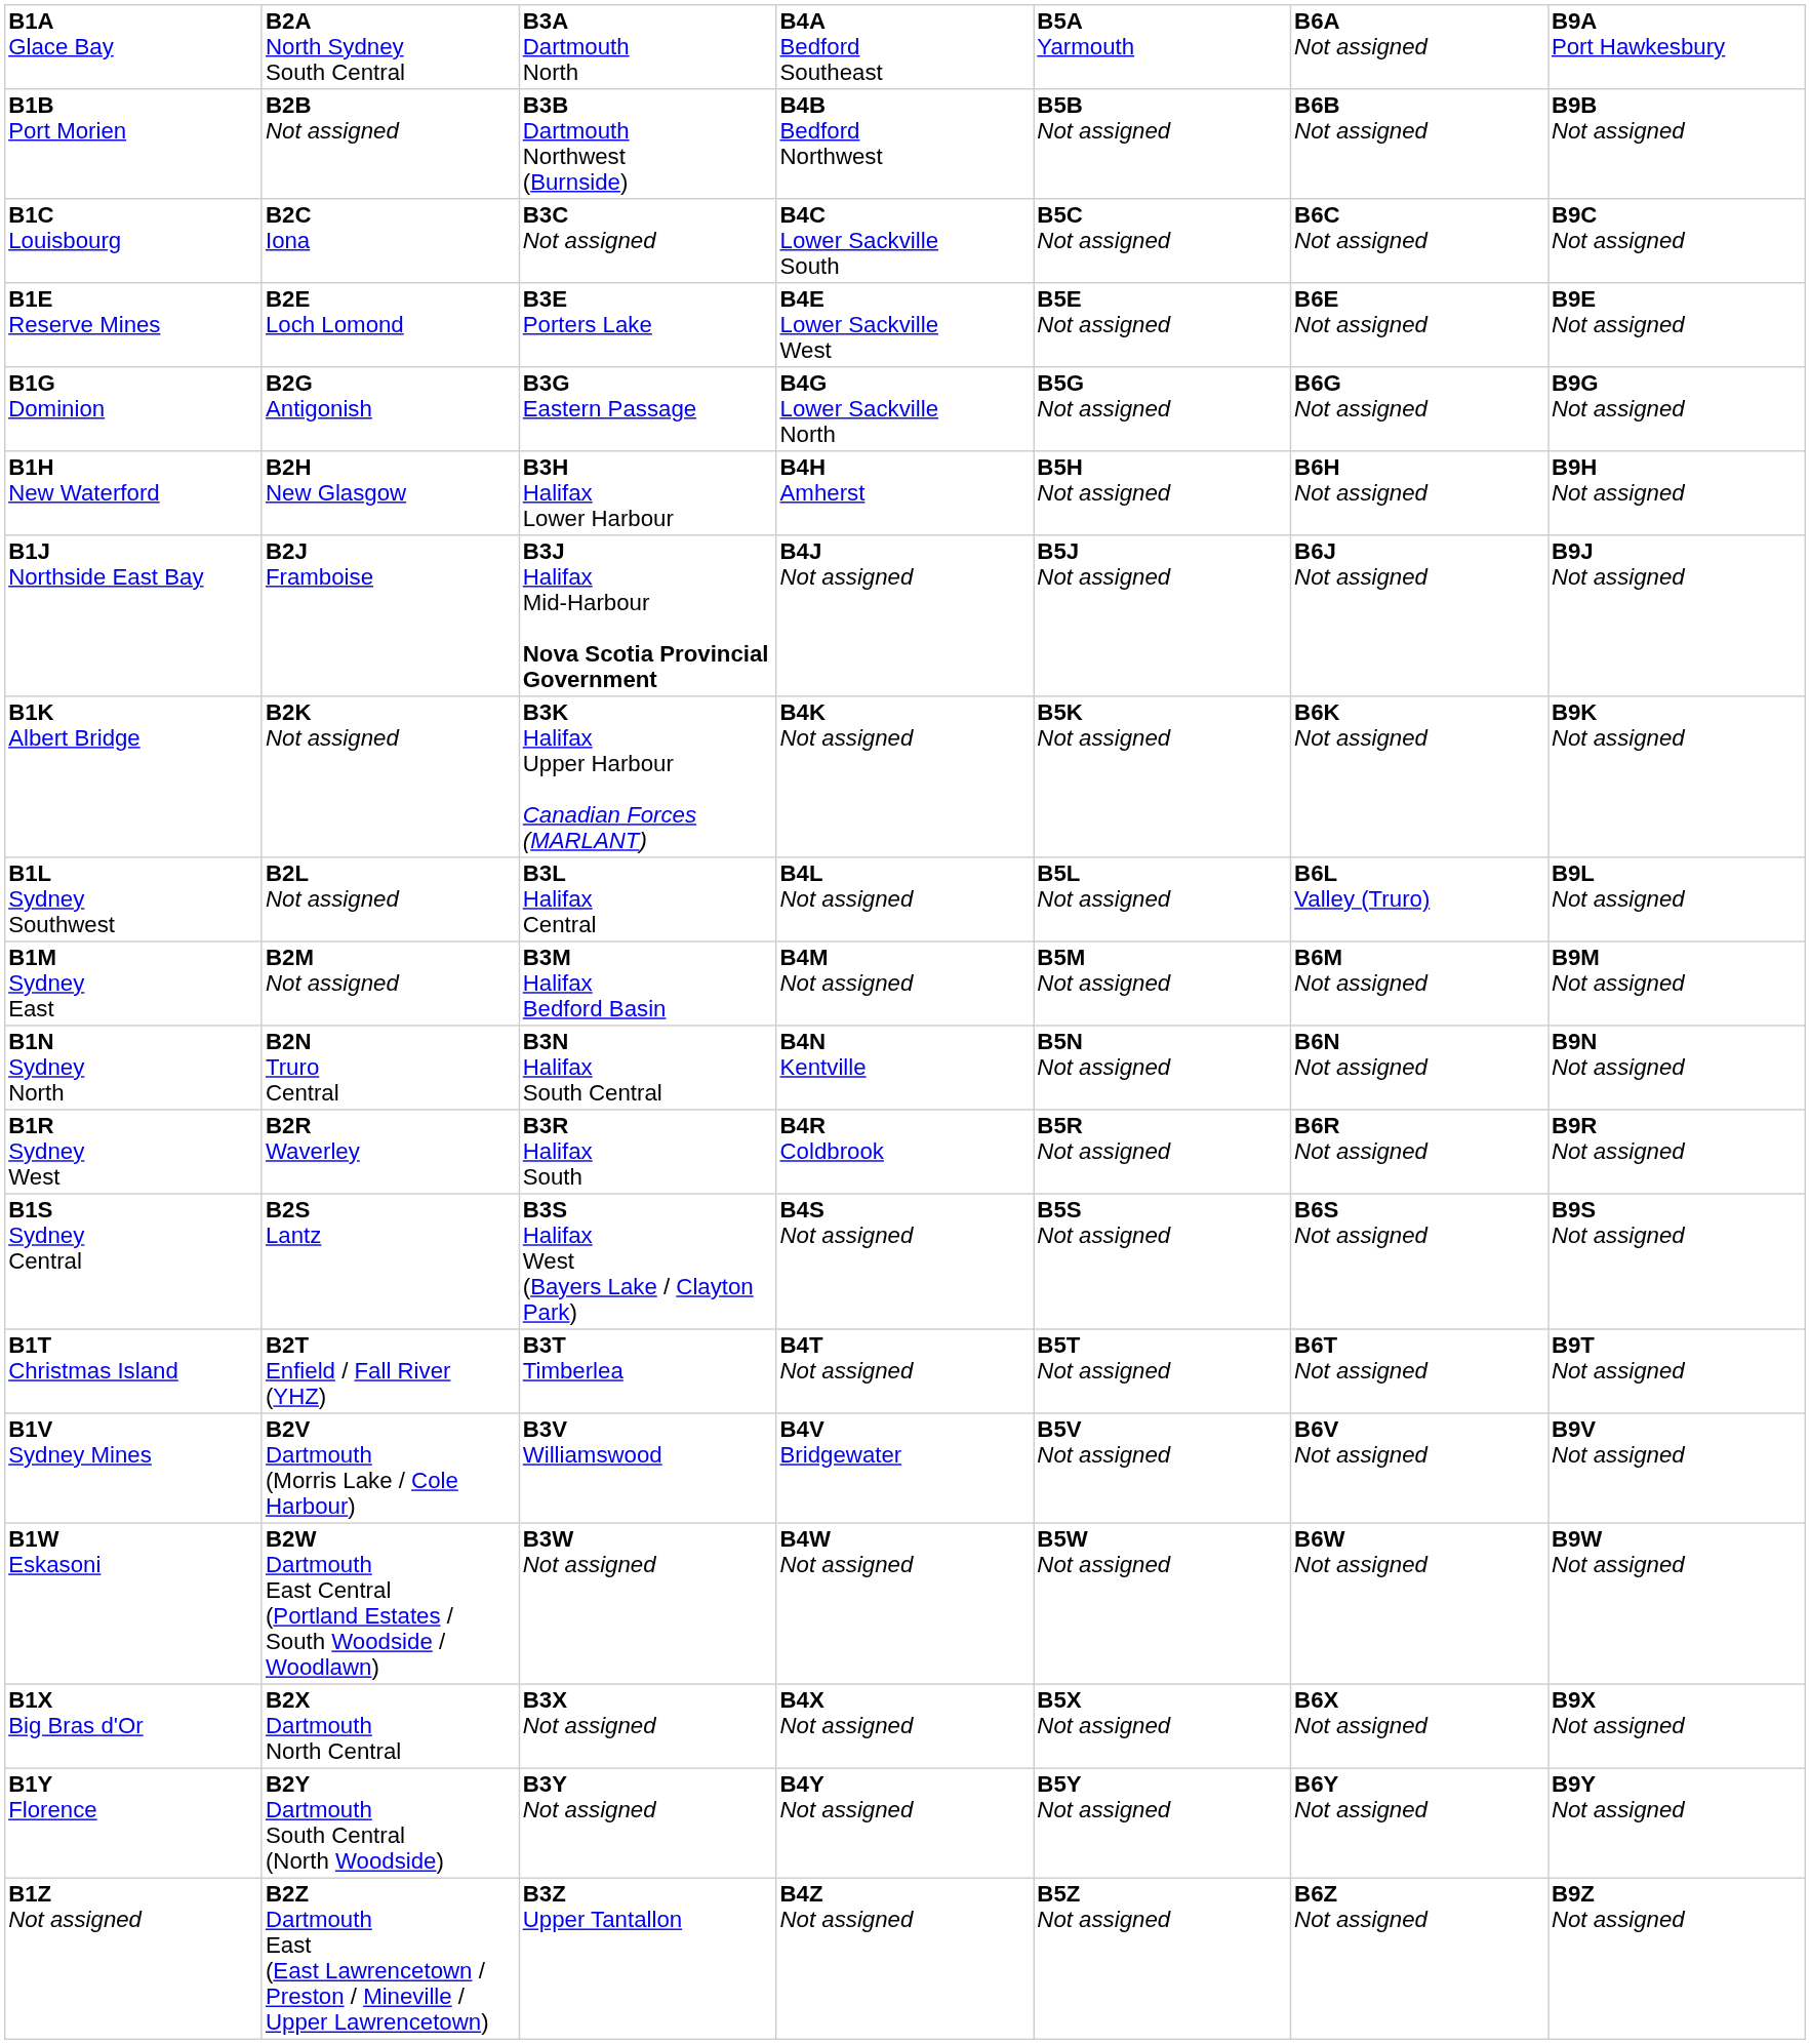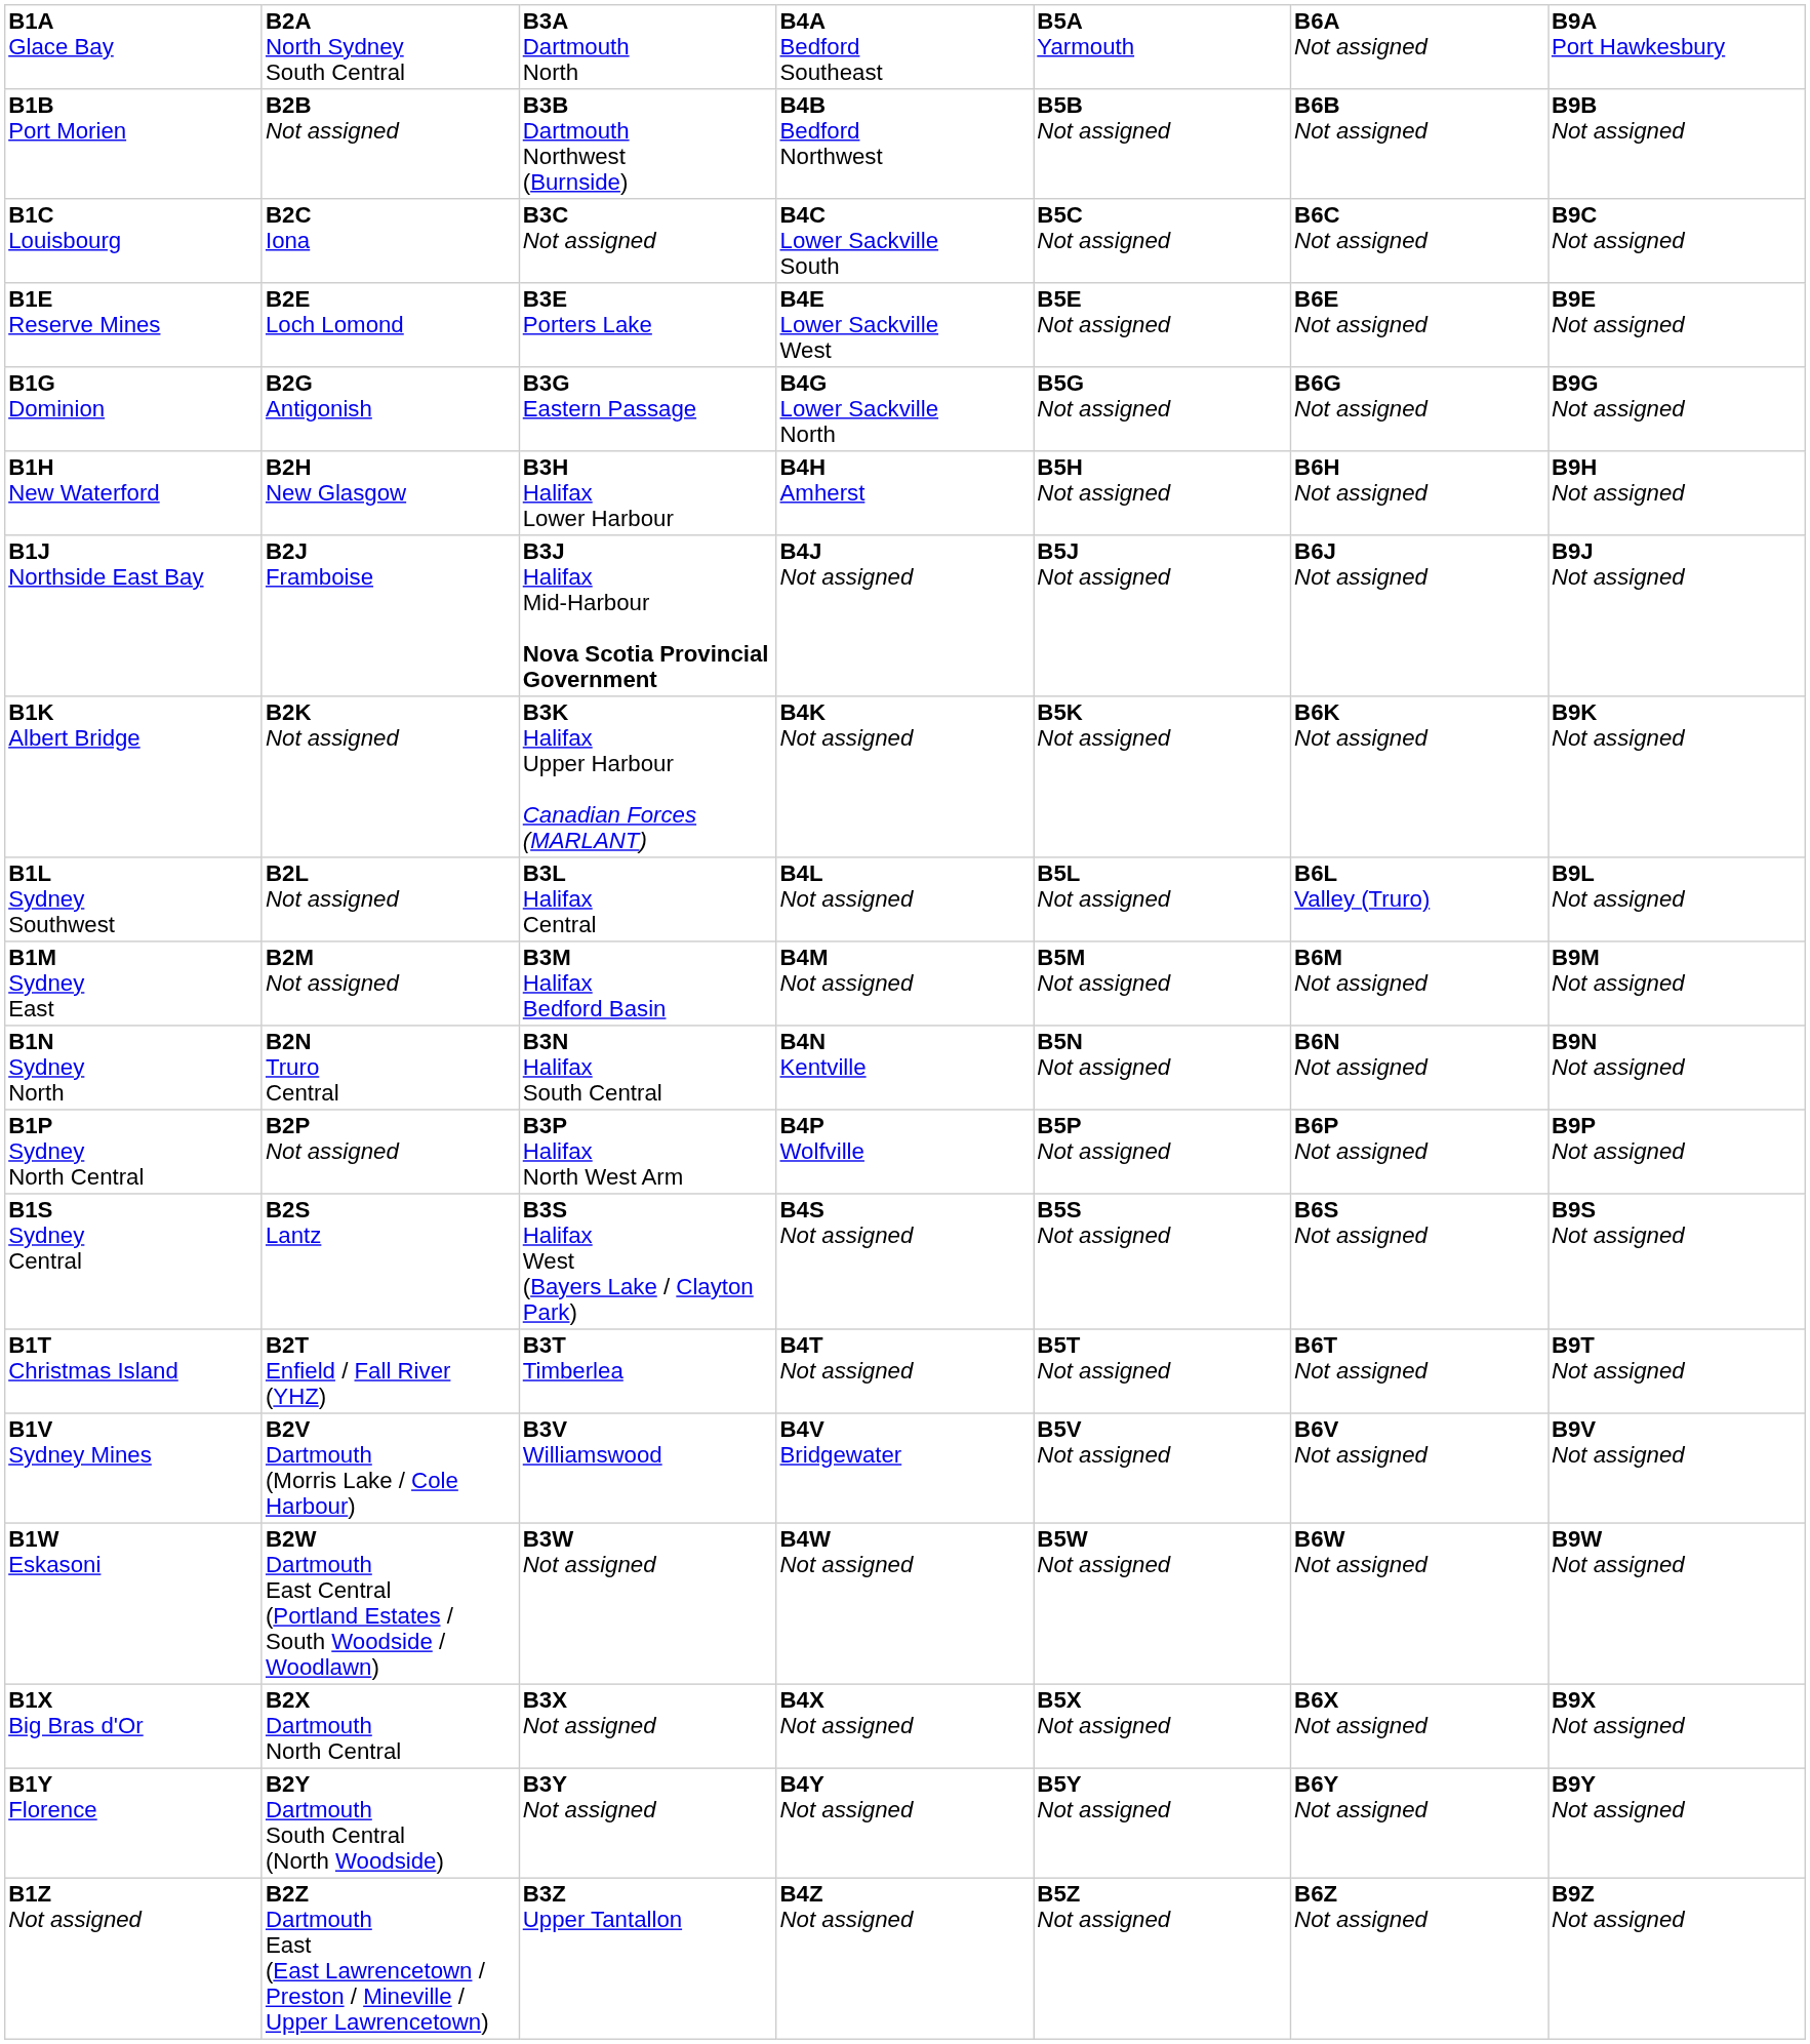+ row: B1P Sydney North Central | B2P Not assigned | B3P Halifax North West Arm | B4P Wolfville | B5P Not assigned | B6P Not assigned | B9P Not assigned
- row: B1R Sydney West | B2R Waverley | B3R Halifax South | B4R Coldbrook | B5R Not assigned | B6R Not assigned | B9R Not assigned
